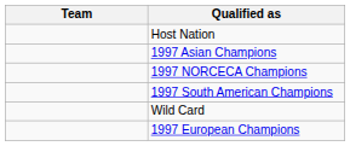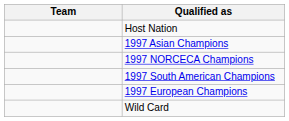rows swapped: 1997 European Champions <-> Wild Card
